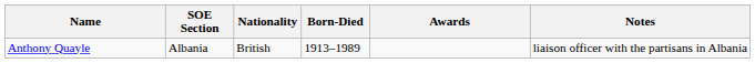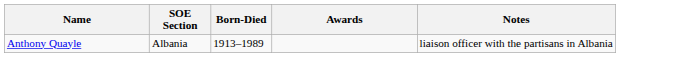- column: Nationality | British
